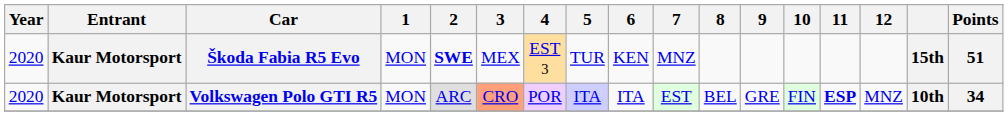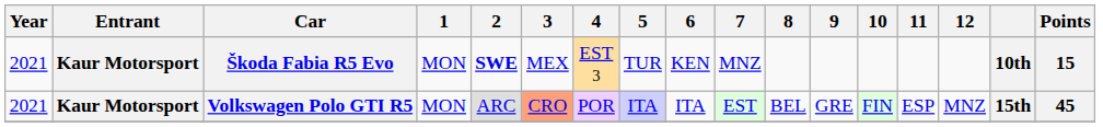Škoda Fabia R5 Evo | Year: 2020 -> 2021
Škoda Fabia R5 Evo | column 16: 15th -> 10th
Škoda Fabia R5 Evo | Points: 51 -> 15
Volkswagen Polo GTI R5 | Year: 2020 -> 2021
Volkswagen Polo GTI R5 | 11: bold -> normal
Volkswagen Polo GTI R5 | column 16: 10th -> 15th
Volkswagen Polo GTI R5 | Points: 34 -> 45
